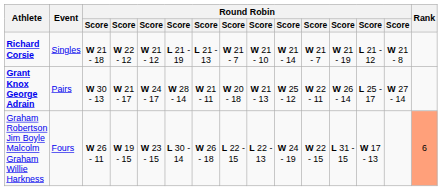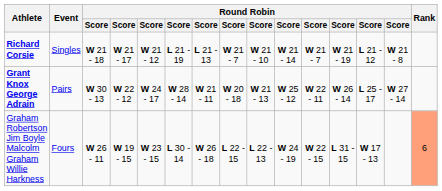Richard Corsie | column 4: W 22 - 12 -> W 21 - 17
Grant Knox George Adrain | column 4: W 21 - 17 -> W 22 - 12
